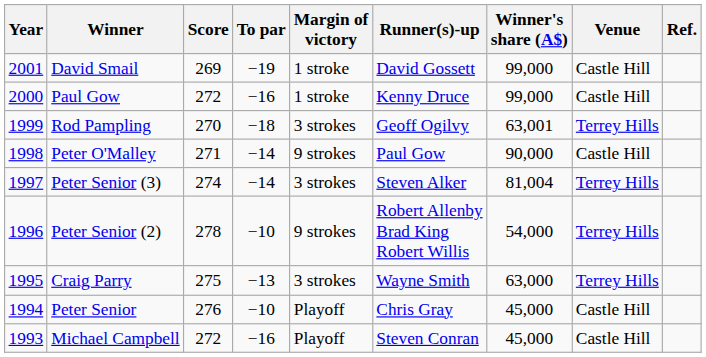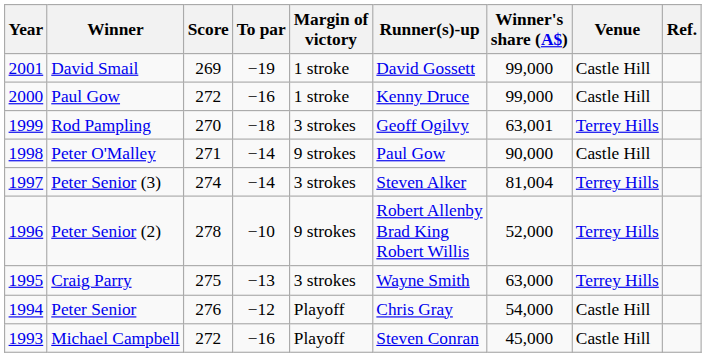Peter Senior (2) | Winner's share (A$): 54,000 -> 52,000
Peter Senior | To par: −10 -> −12
Peter Senior | Winner's share (A$): 45,000 -> 54,000
